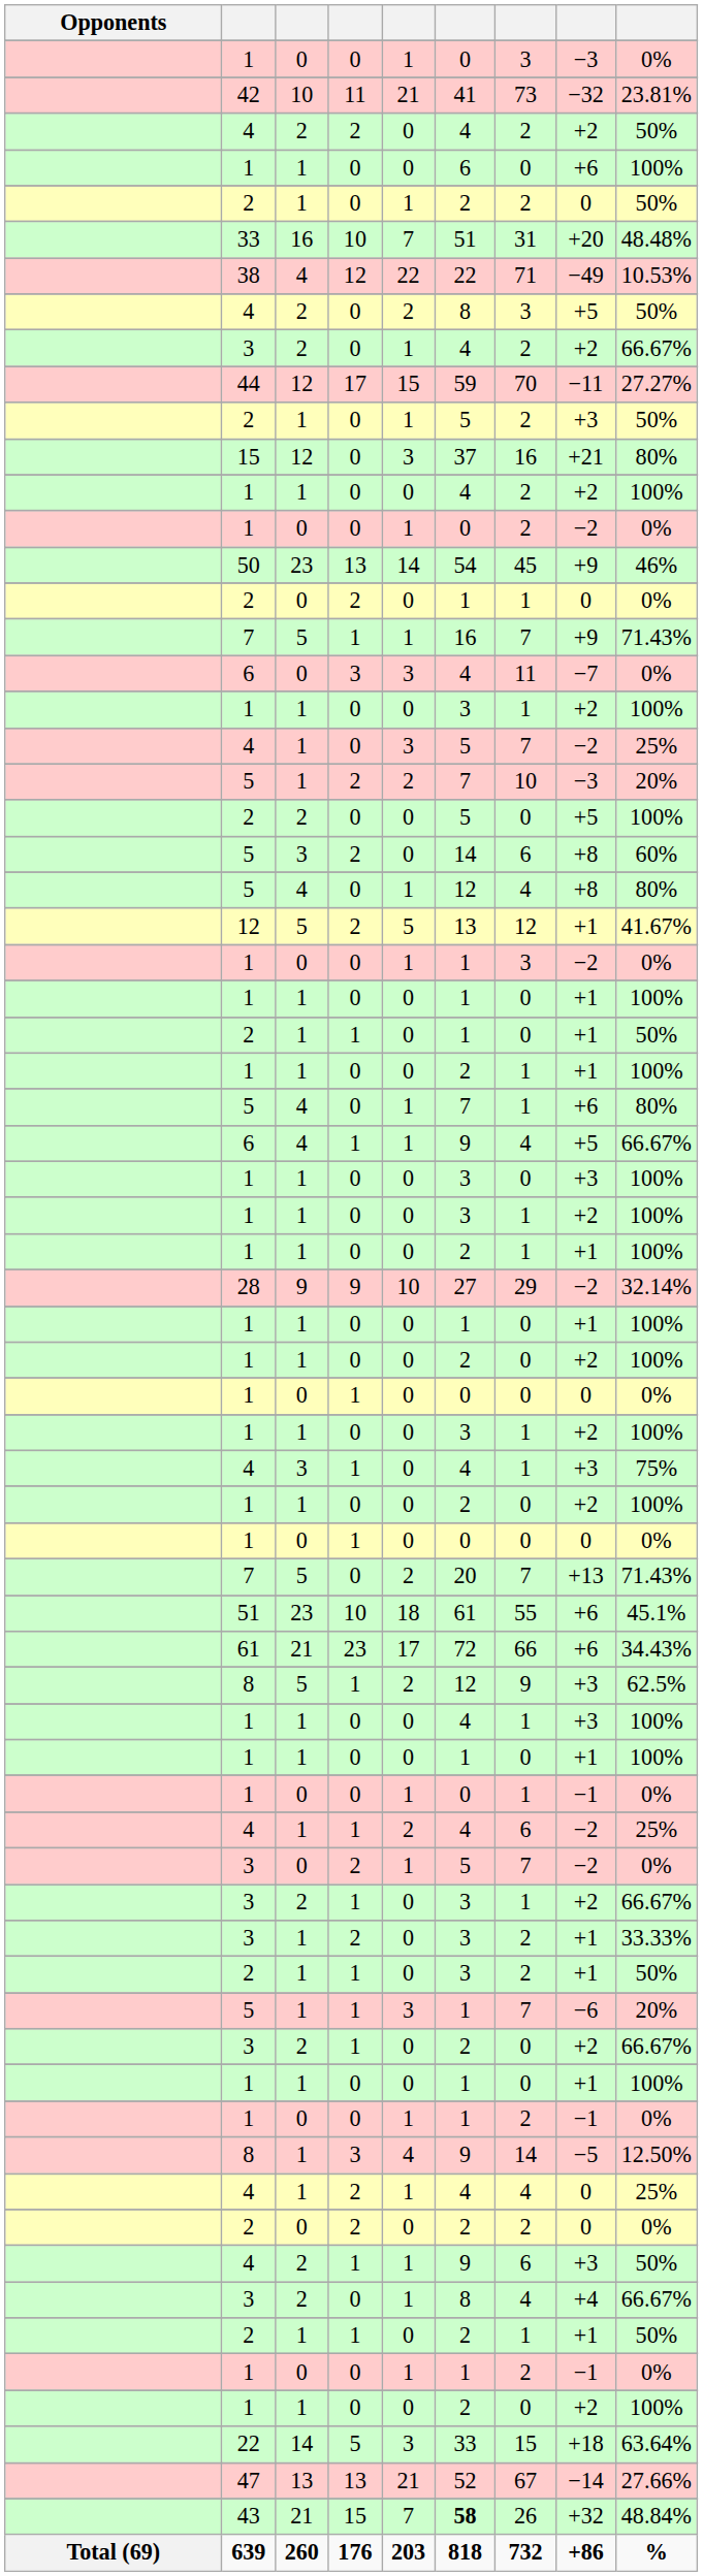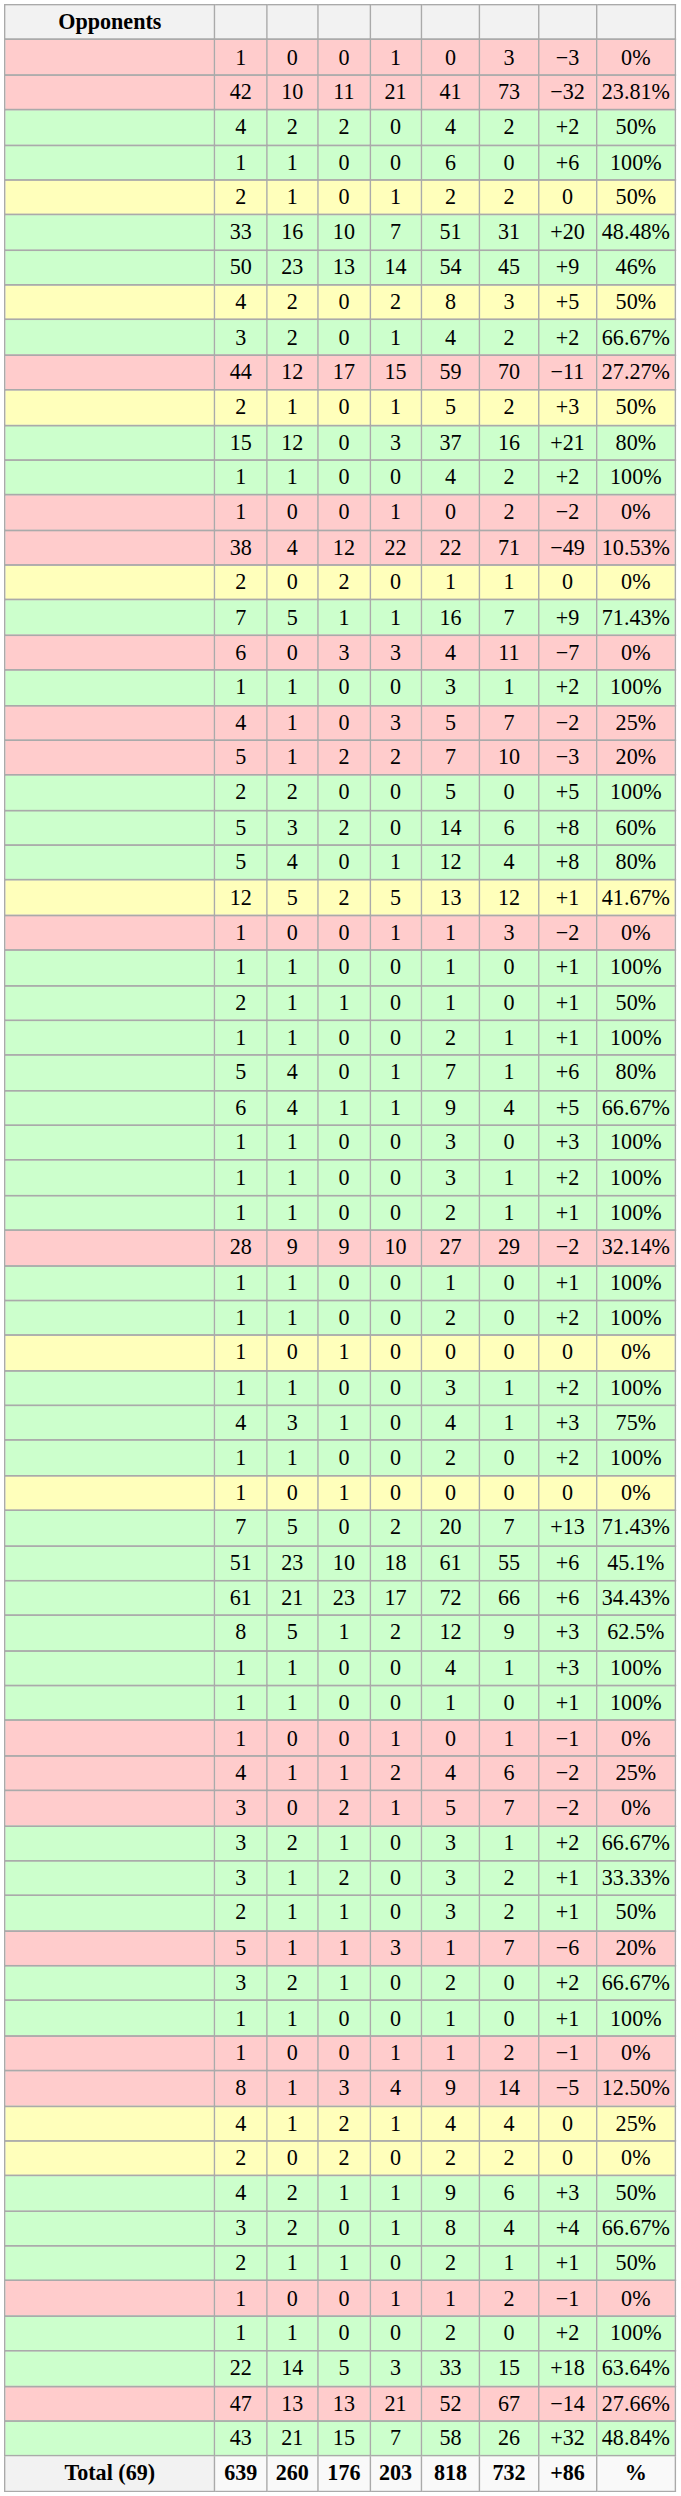rows swapped: 38 <-> 50
43 | column 6: bold -> normal
